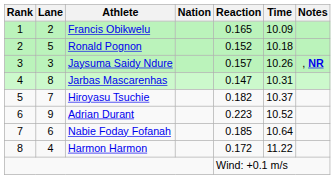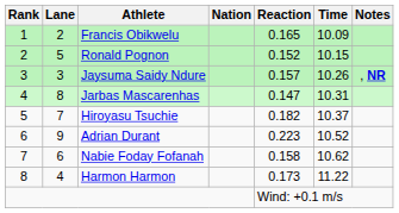Ronald Pognon | Time: 10.18 -> 10.15
Nabie Foday Fofanah | Reaction: 0.185 -> 0.158
Nabie Foday Fofanah | Time: 10.64 -> 10.62
Harmon Harmon | Reaction: 0.172 -> 0.173
